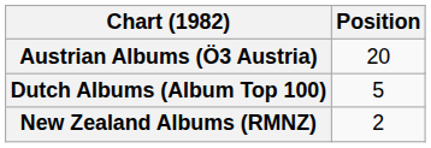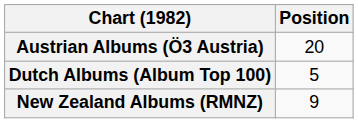New Zealand Albums (RMNZ) | Position: 2 -> 9
